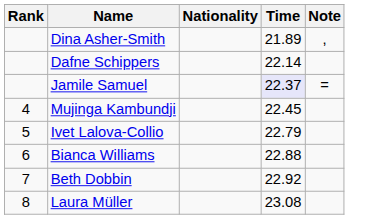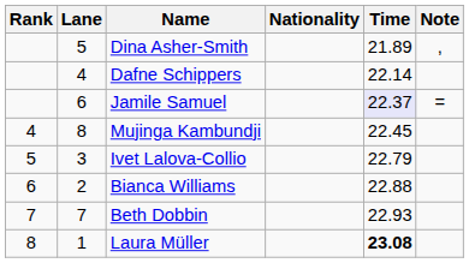+ column: Lane | 5 | 4 | 6 | 8 | 3 | 2 | 7 | 1
Beth Dobbin | Time: 22.92 -> 22.93
Laura Müller | Time: normal -> bold
